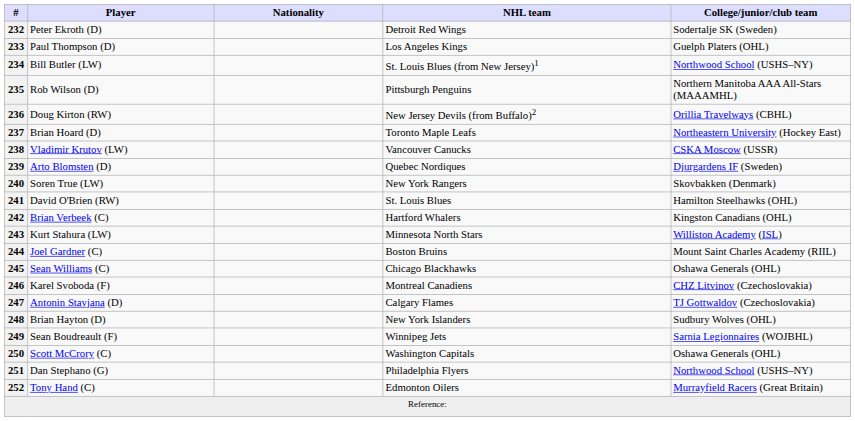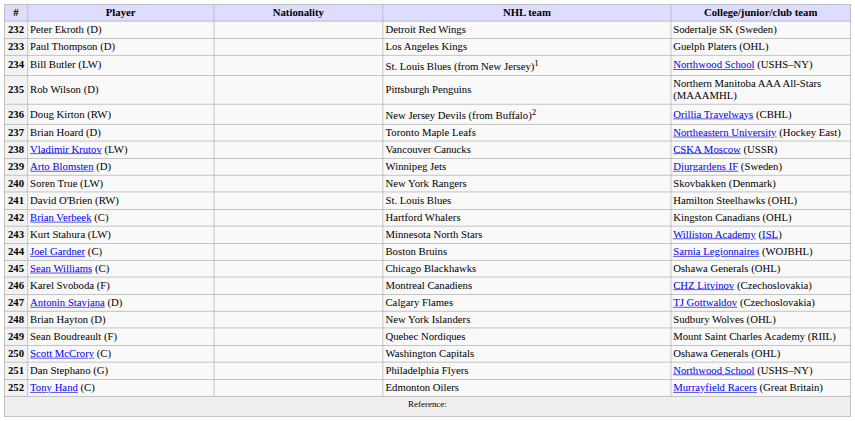239 | NHL team: Quebec Nordiques -> Winnipeg Jets
244 | College/junior/club team: Mount Saint Charles Academy (RIIL) -> Sarnia Legionnaires (WOJBHL)
249 | NHL team: Winnipeg Jets -> Quebec Nordiques
249 | College/junior/club team: Sarnia Legionnaires (WOJBHL) -> Mount Saint Charles Academy (RIIL)
